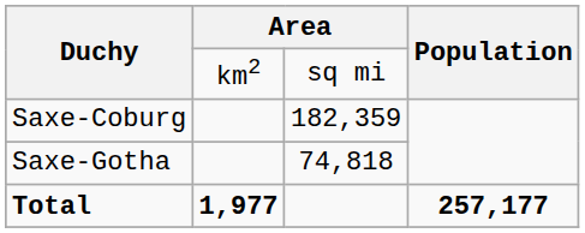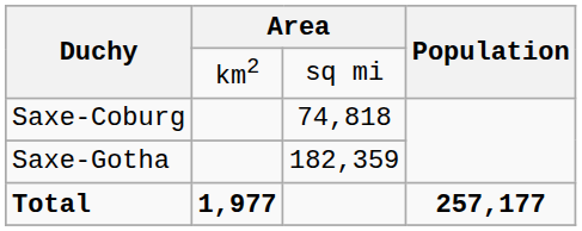Saxe-Coburg | column 3: 182,359 -> 74,818
Saxe-Gotha | column 3: 74,818 -> 182,359
